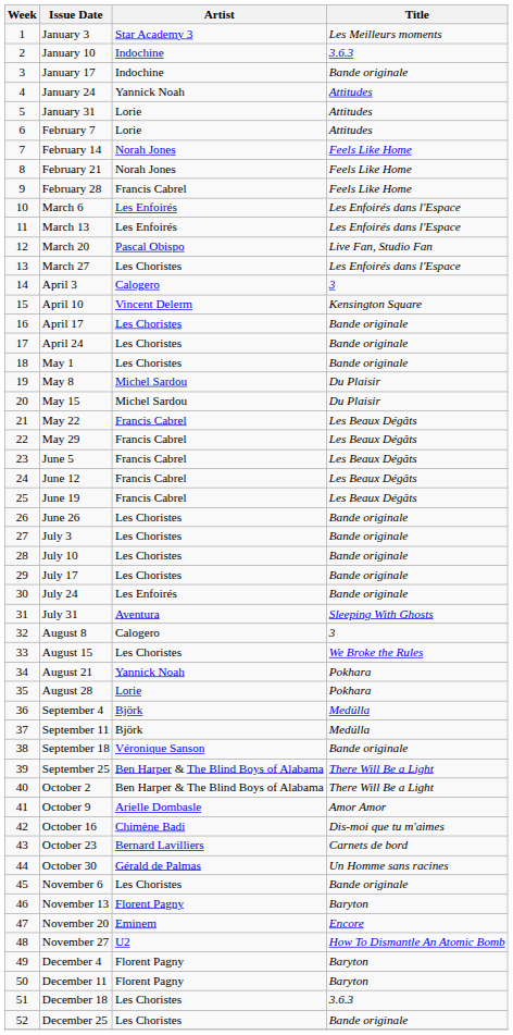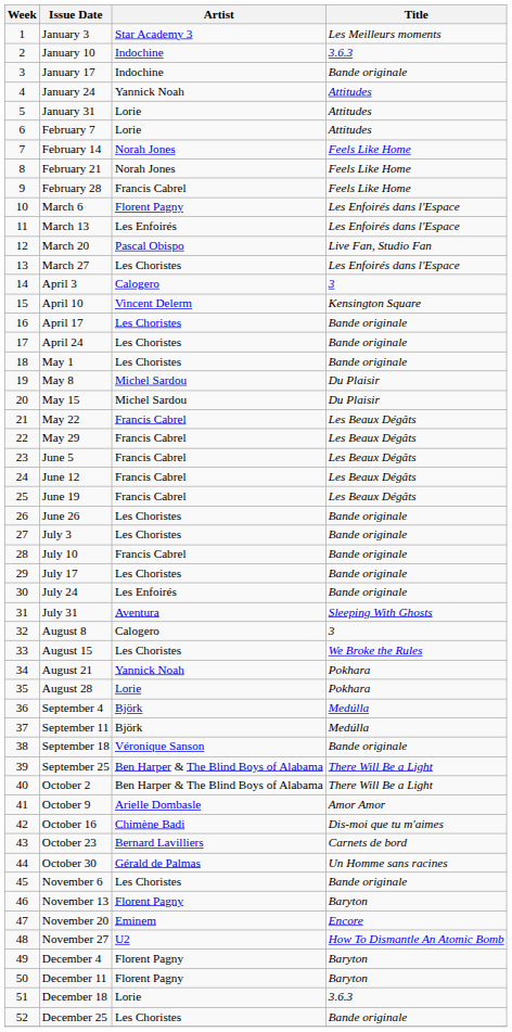March 6 | Artist: Les Enfoirés -> Florent Pagny
July 10 | Artist: Les Choristes -> Francis Cabrel
December 18 | Artist: Les Choristes -> Lorie
